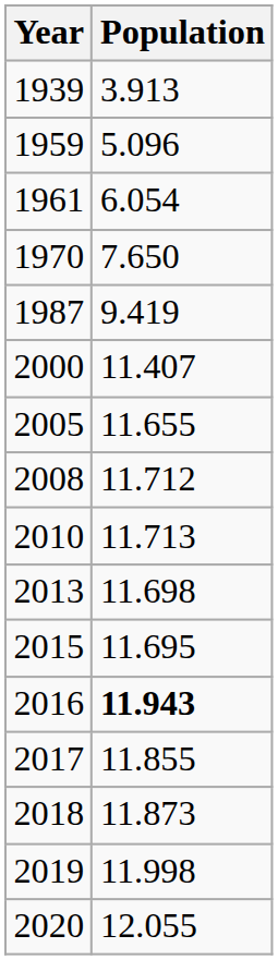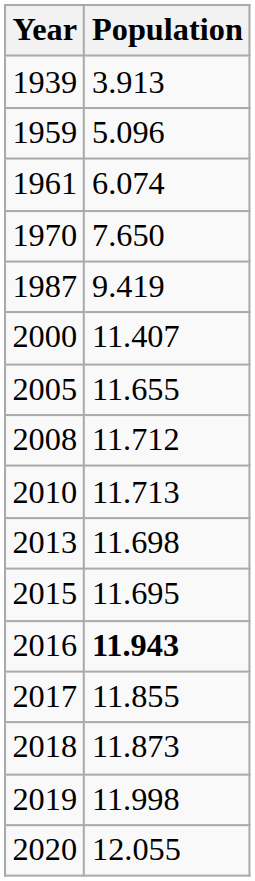1961 | Population: 6.054 -> 6.074
